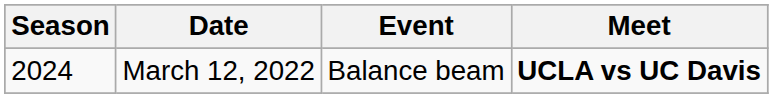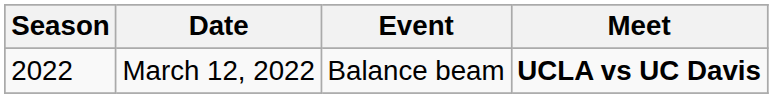March 12, 2022 | Season: 2024 -> 2022
